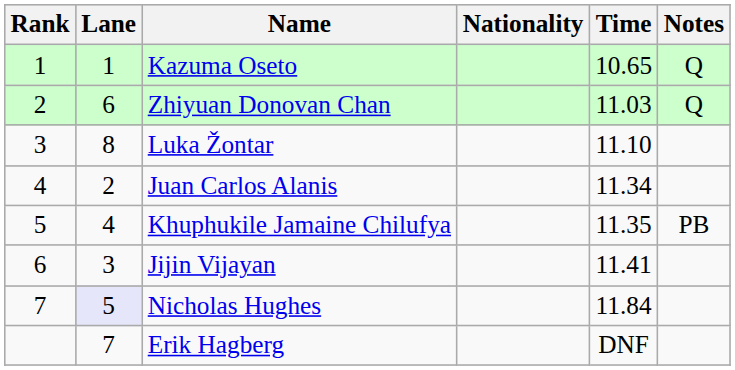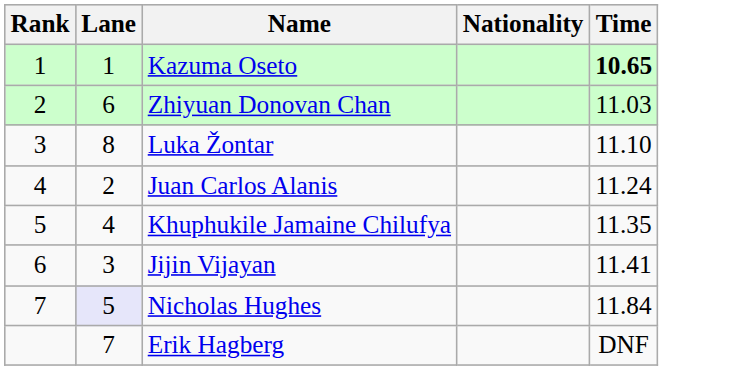- column: Notes | Q | Q | PB
Kazuma Oseto | Time: normal -> bold
Juan Carlos Alanis | Time: 11.34 -> 11.24
